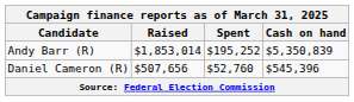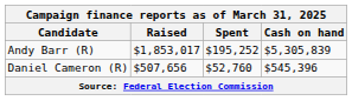Andy Barr (R) | Raised: $1,853,014 -> $1,853,017
Andy Barr (R) | Cash on hand: $5,350,839 -> $5,305,839
